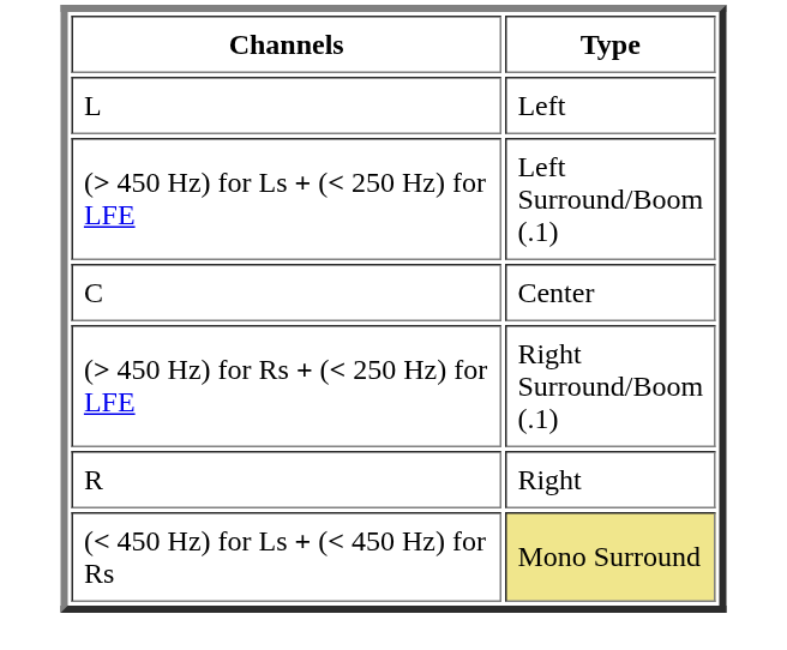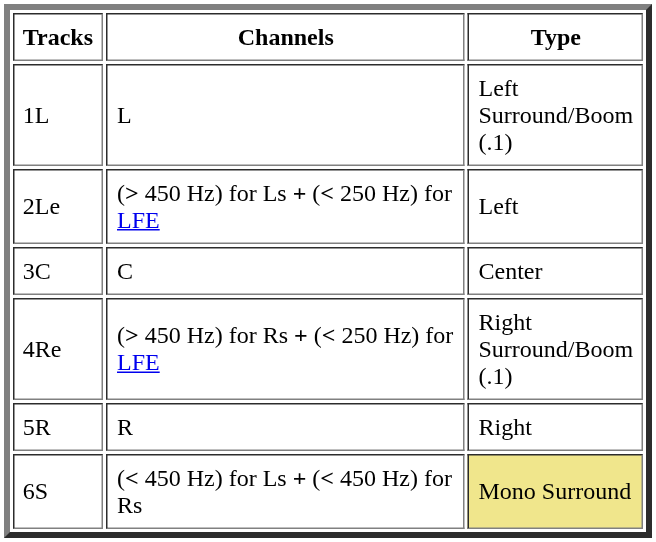+ column: Tracks | 1L | 2Le | 3C | 4Re | 5R | 6S
L | Type: Left -> Left Surround/Boom (.1)
(> 450 Hz) for Ls + (< 250 Hz) for LFE | Type: Left Surround/Boom (.1) -> Left
